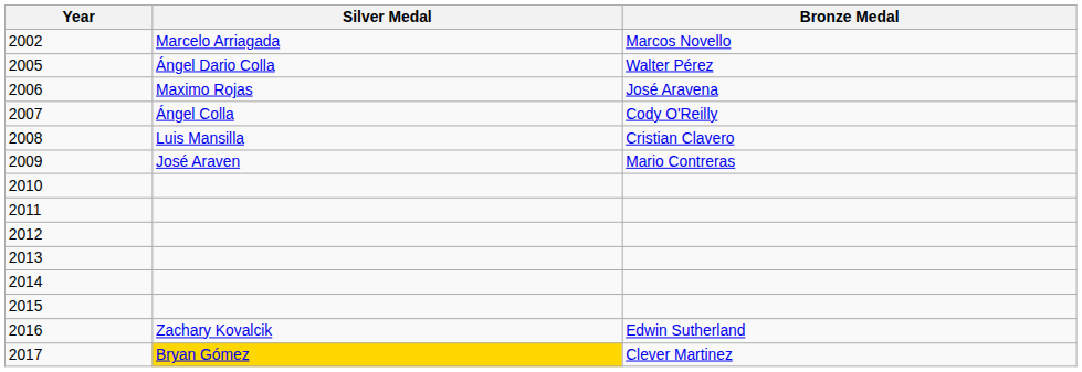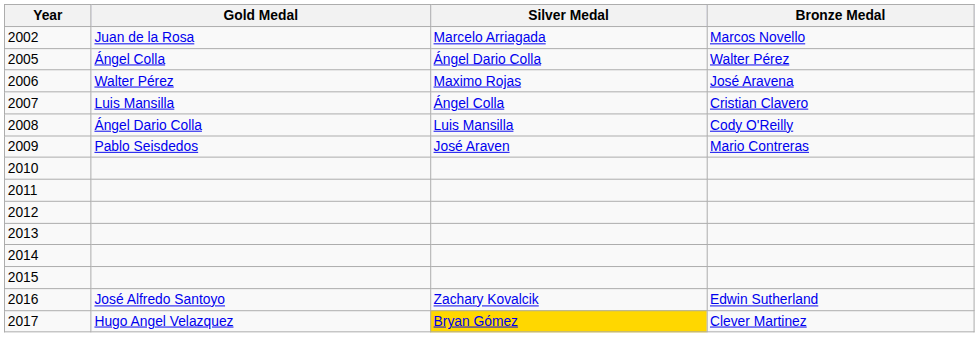+ column: Gold Medal | Juan de la Rosa | Ángel Colla | Walter Pérez | Luis Mansilla | Ángel Dario Colla | Pablo Seisdedos | José Alfredo Santoyo | Hugo Angel Velazquez
2007 | Bronze Medal: Cody O'Reilly -> Cristian Clavero
2008 | Bronze Medal: Cristian Clavero -> Cody O'Reilly
